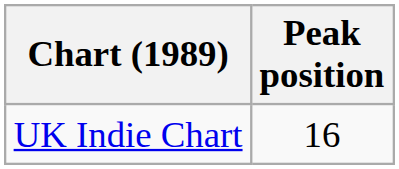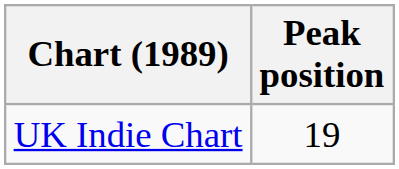UK Indie Chart | Peak position: 16 -> 19
